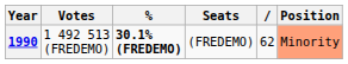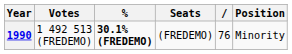1990 | column 5: 62 -> 76
1990 | Position: lightsalmon background -> no background
